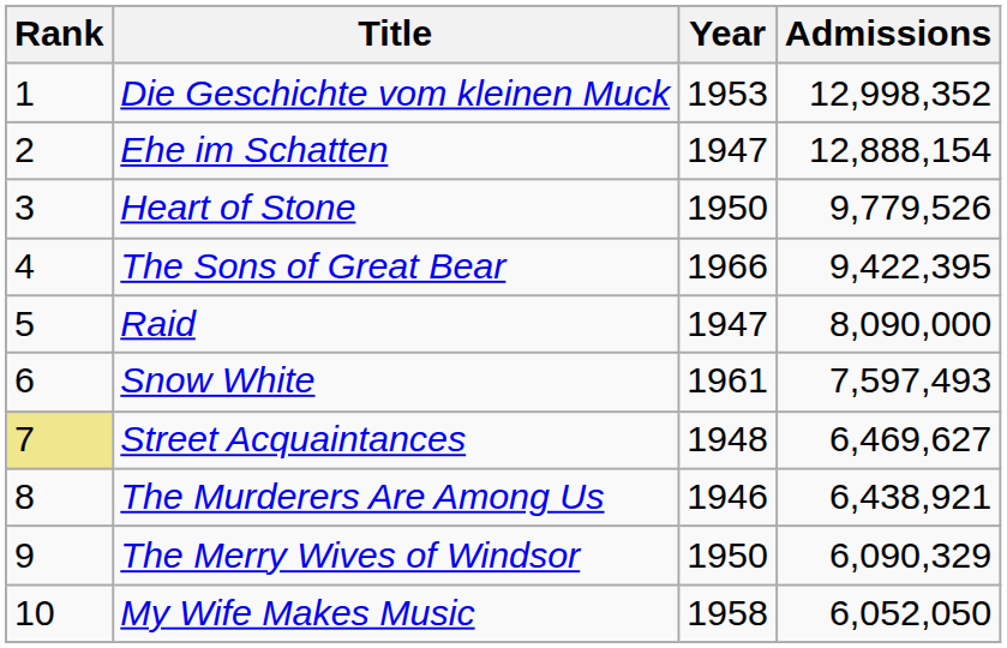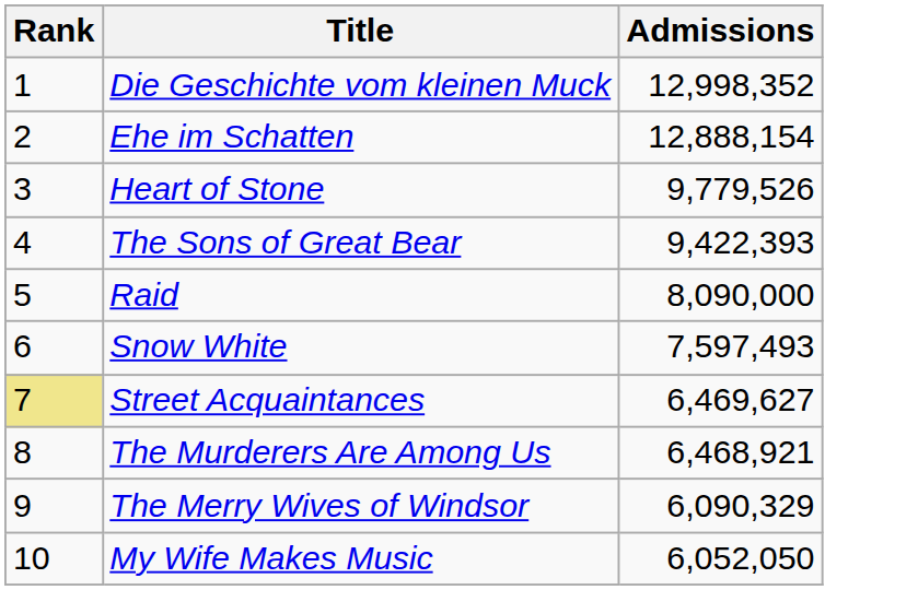- column: Year | 1953 | 1947 | 1950 | 1966 | 1947 | 1961 | 1948 | 1946 | 1950 | 1958
The Sons of Great Bear | Admissions: 9,422,395 -> 9,422,393
The Murderers Are Among Us | Admissions: 6,438,921 -> 6,468,921
